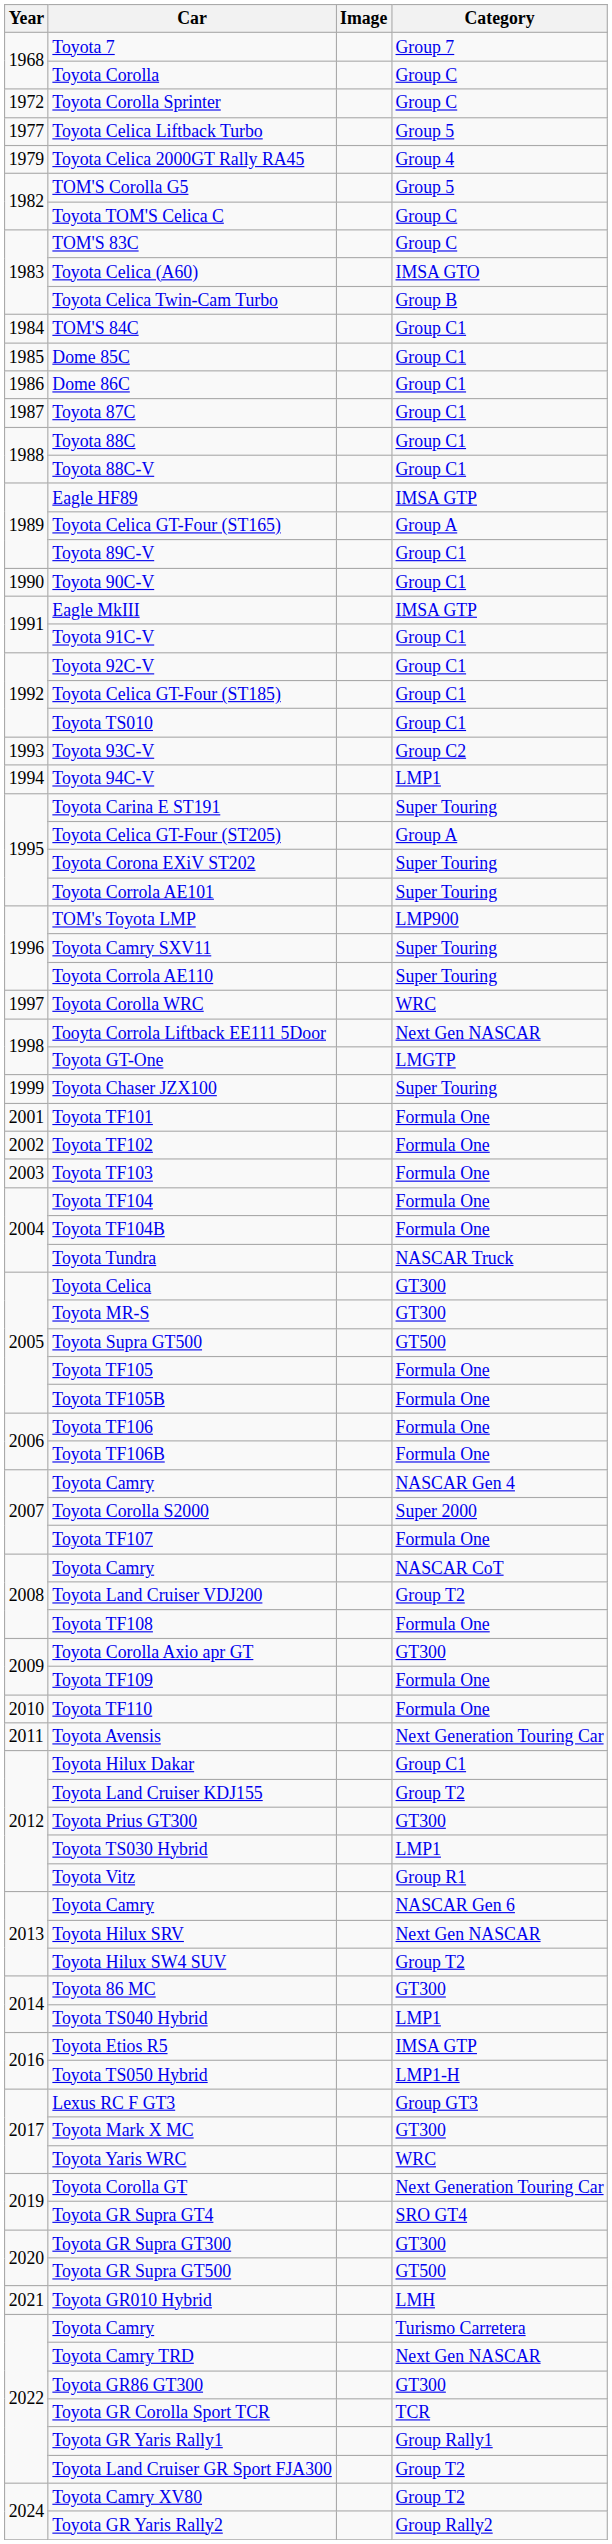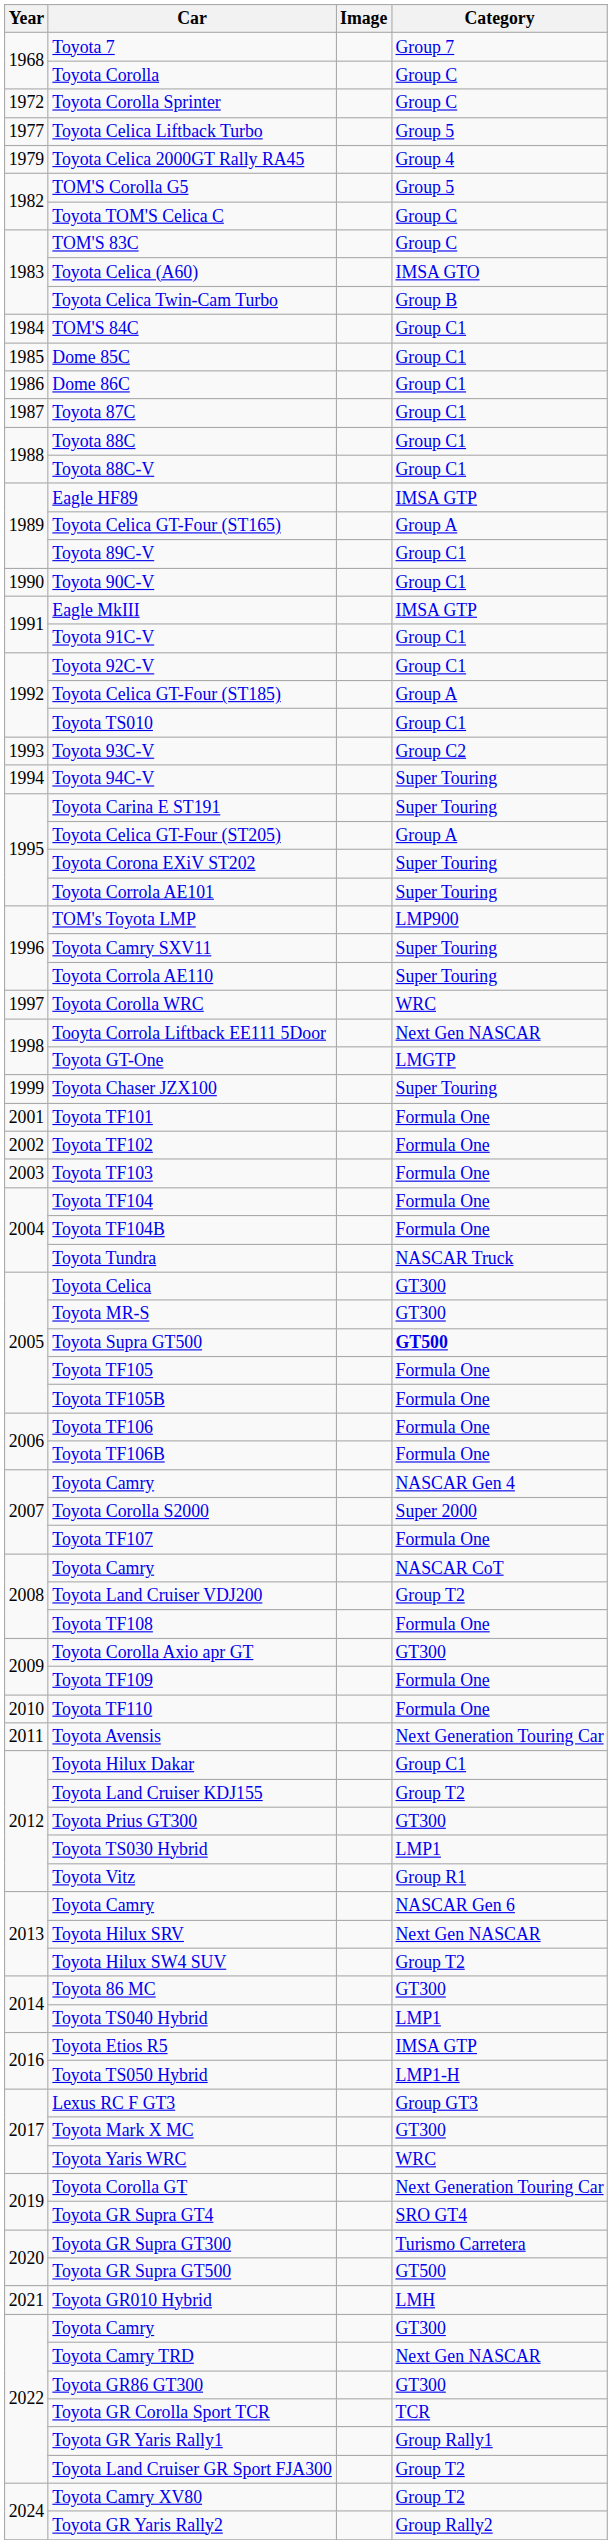Toyota Celica GT-Four (ST185) | Category: Group C1 -> Group A
Toyota 94C-V | Category: LMP1 -> Super Touring
Toyota Supra GT500 | Category: normal -> bold
Toyota GR Supra GT300 | Category: GT300 -> Turismo Carretera
2022 / Toyota Camry | Category: Turismo Carretera -> GT300
